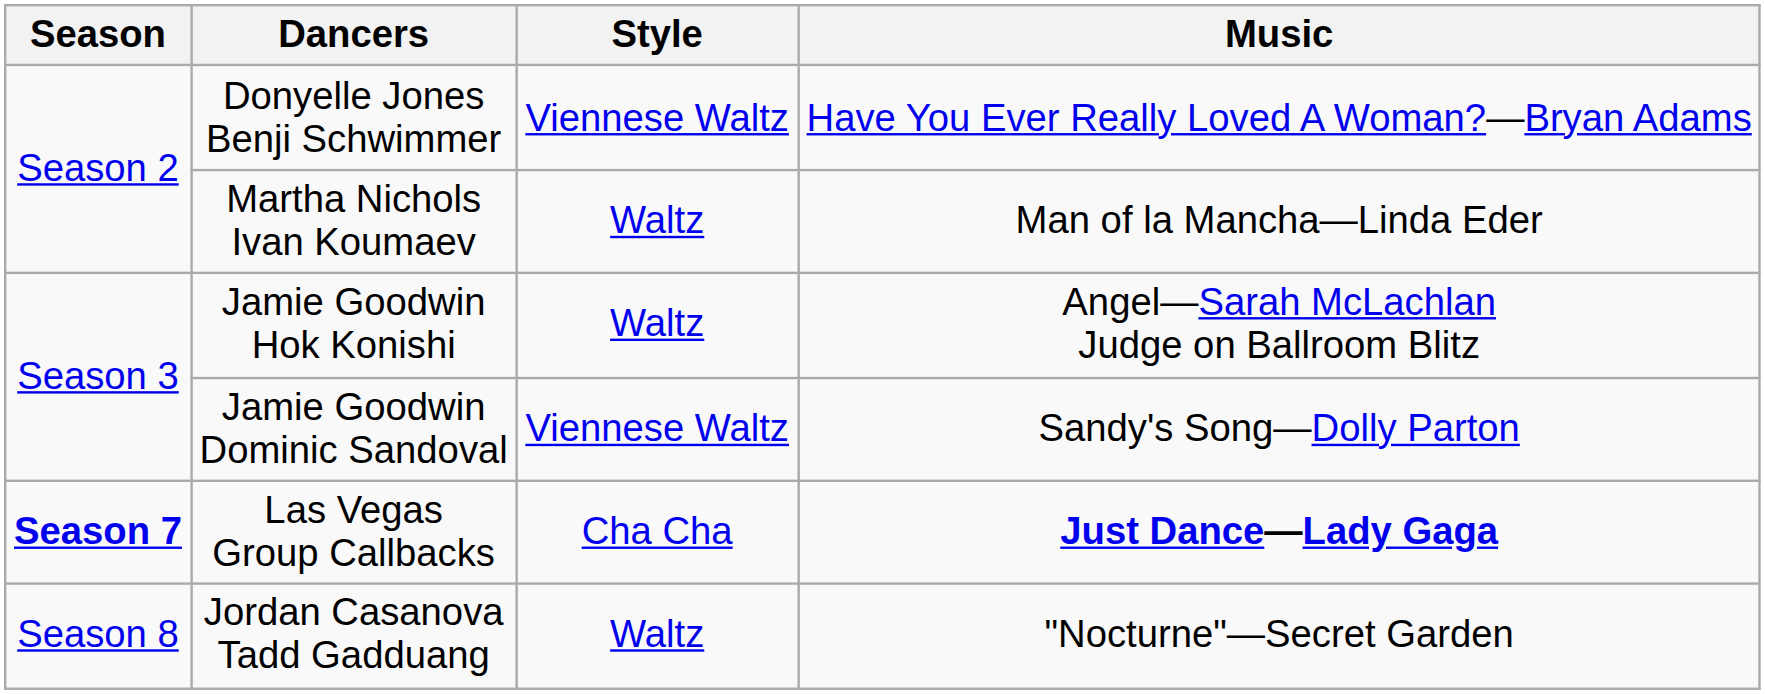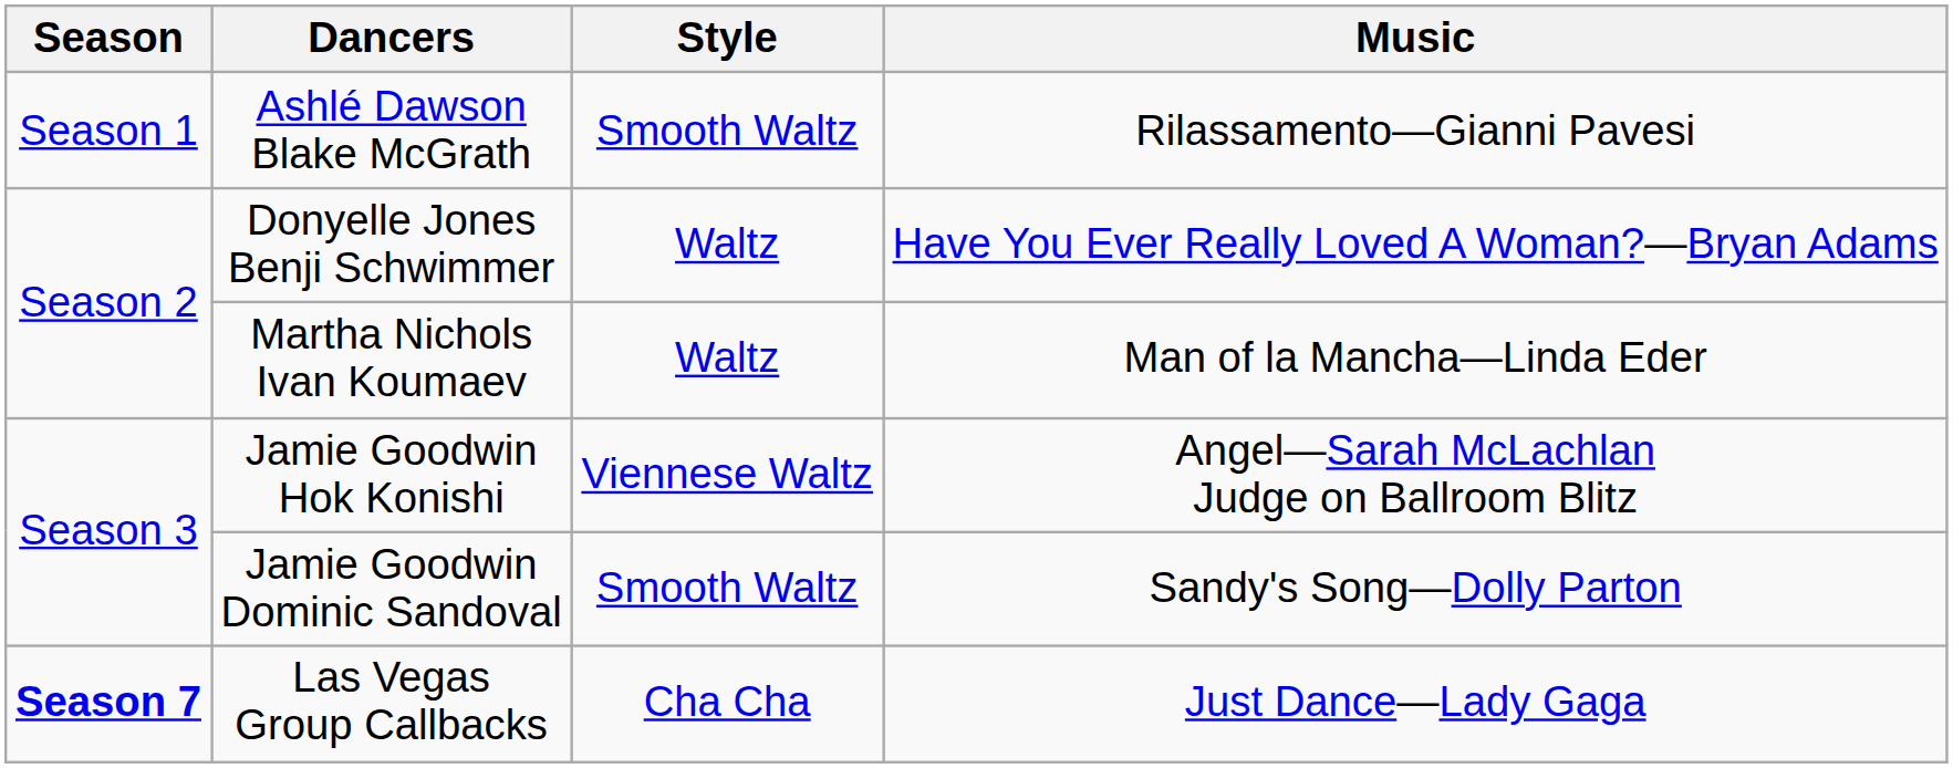+ row: Season 1 | Ashlé Dawson Blake McGrath | Smooth Waltz | Rilassamento—Gianni Pavesi
Donyelle Jones Benji Schwimmer | Style: Viennese Waltz -> Waltz
Jamie Goodwin Hok Konishi | Style: Waltz -> Viennese Waltz
Jamie Goodwin Dominic Sandoval | Style: Viennese Waltz -> Smooth Waltz
Las Vegas Group Callbacks | Music: bold -> normal
- row: Season 8 | Jordan Casanova Tadd Gadduang | Waltz | "Nocturne"—Secret Garden
